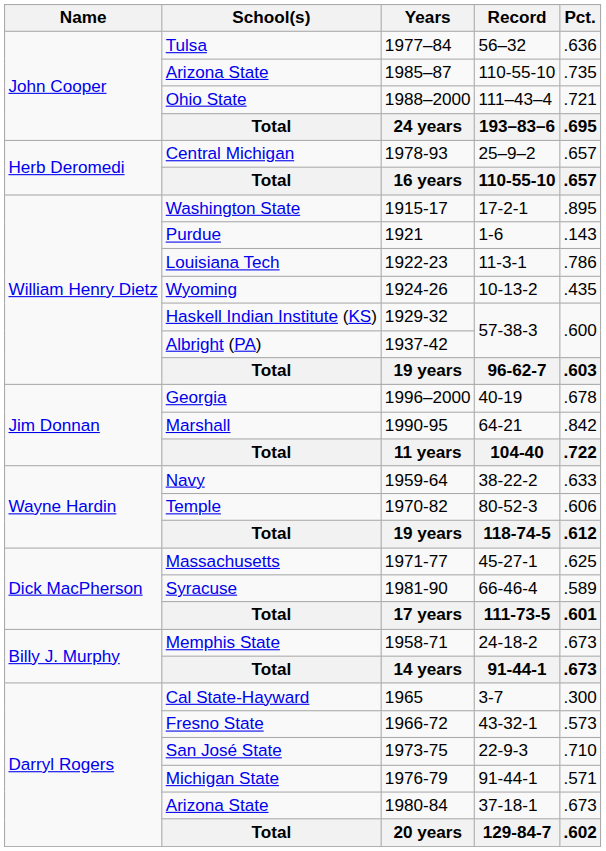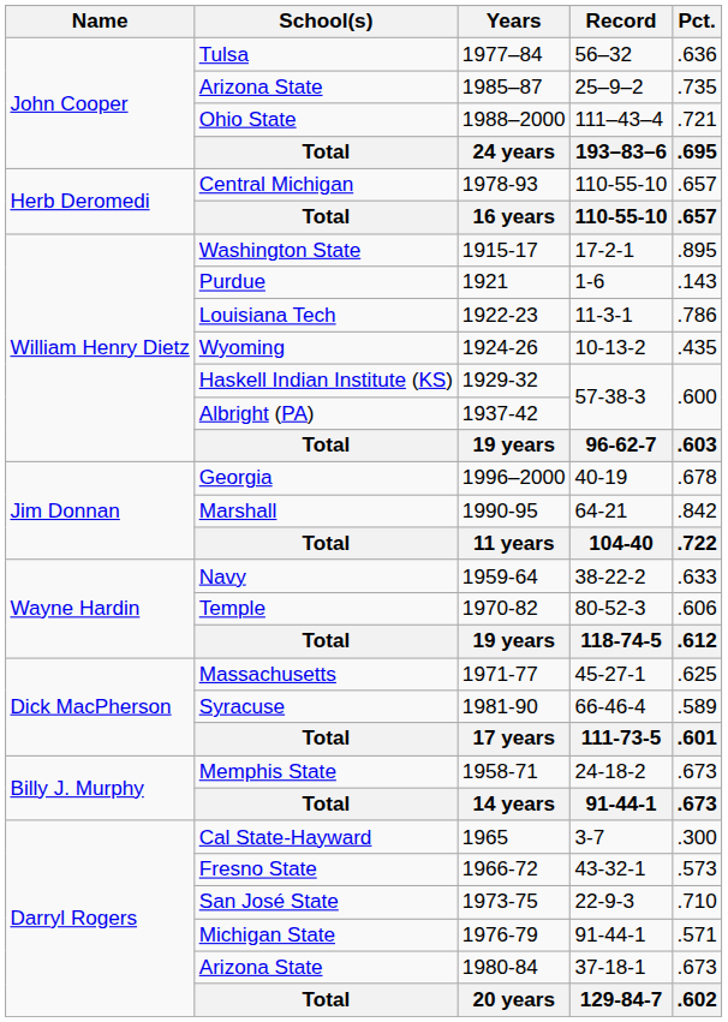Arizona State / 1985–87 | Record: 110-55-10 -> 25–9–2
Central Michigan | Record: 25–9–2 -> 110-55-10
